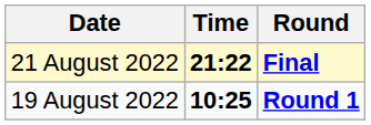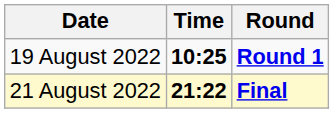rows swapped: 19 August 2022 <-> 21 August 2022
